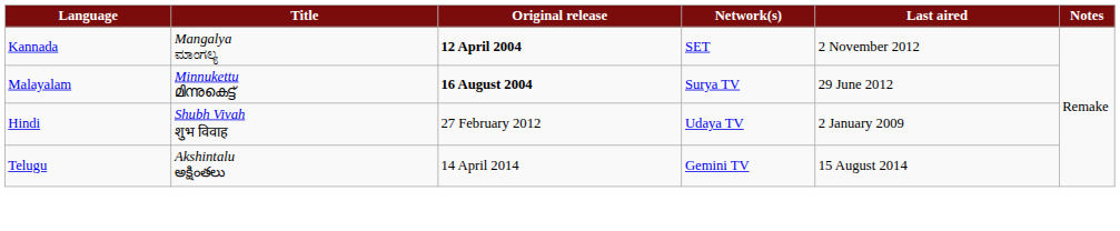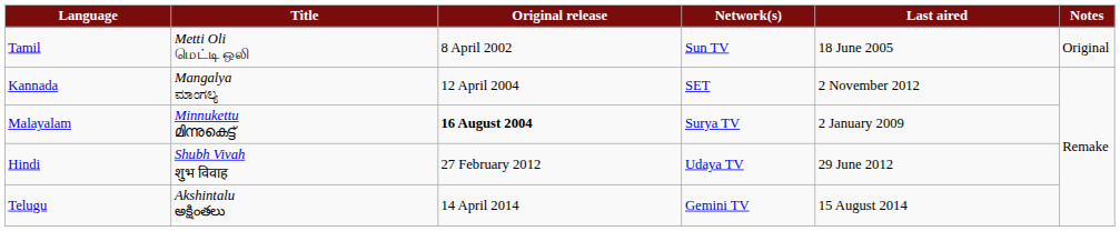+ row: Tamil | Metti Oli மெட்டி ஒலி | 8 April 2002 | Sun TV | 18 June 2005 | Original
Kannada | Original release: bold -> normal
Malayalam | Last aired: 29 June 2012 -> 2 January 2009
Hindi | Last aired: 2 January 2009 -> 29 June 2012
